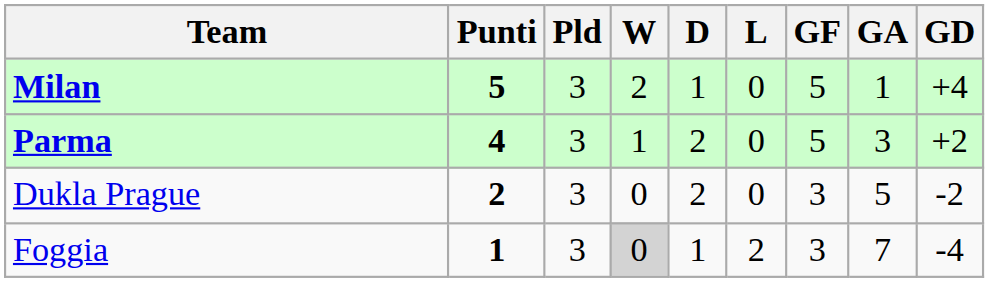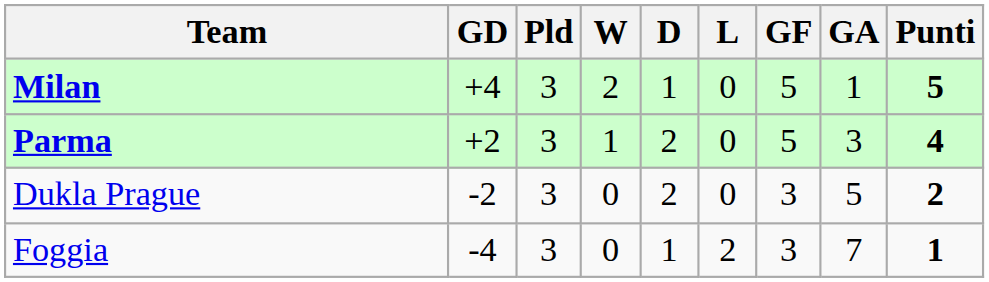columns swapped: Punti <-> GD
Foggia | W: lightgrey background -> no background
